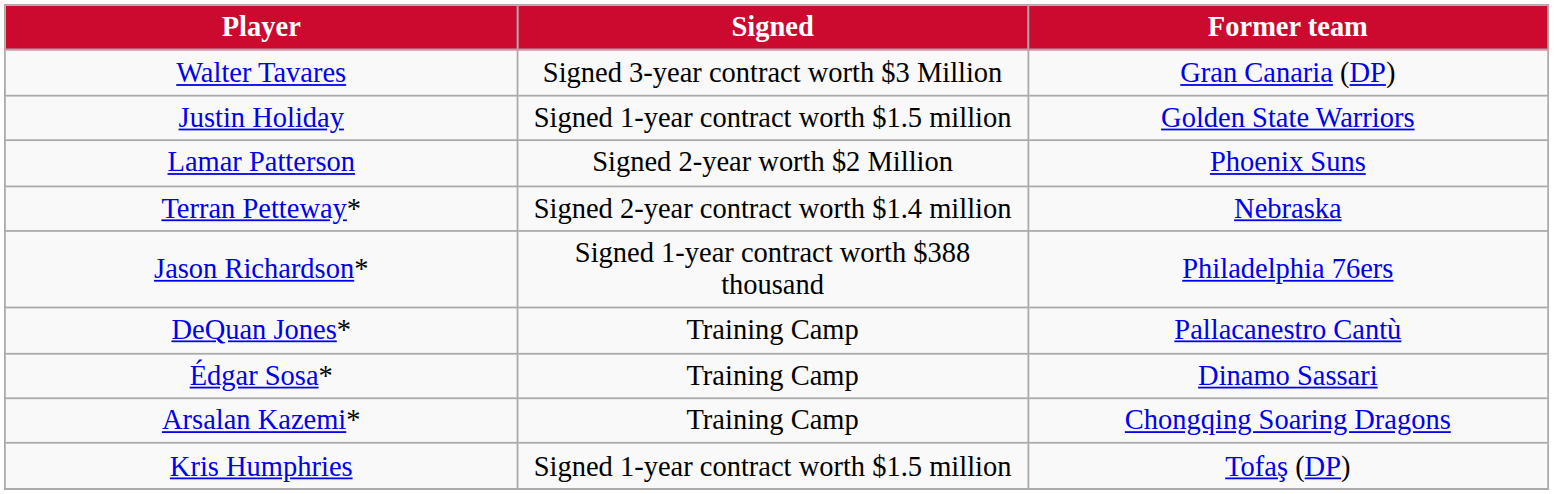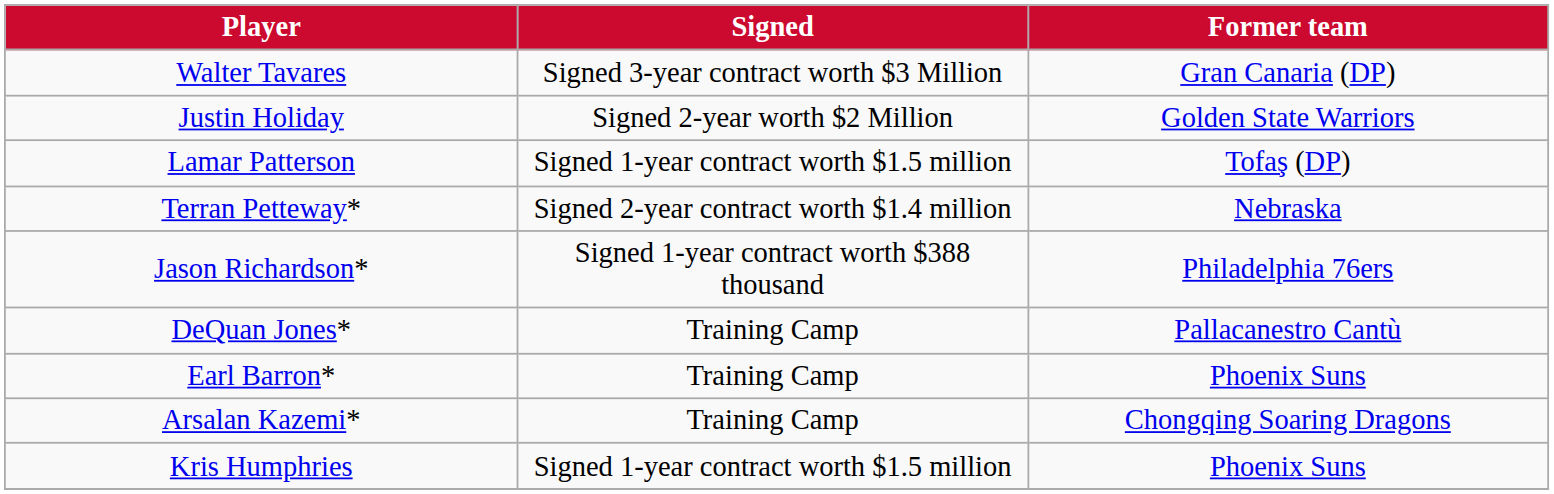Justin Holiday | Signed: Signed 1-year contract worth $1.5 million -> Signed 2-year worth $2 Million
Lamar Patterson | Signed: Signed 2-year worth $2 Million -> Signed 1-year contract worth $1.5 million
Lamar Patterson | Former team: Phoenix Suns -> Tofaş (DP)
- row: Édgar Sosa* | Training Camp | Dinamo Sassari
+ row: Earl Barron* | Training Camp | Phoenix Suns
Kris Humphries | Former team: Tofaş (DP) -> Phoenix Suns
